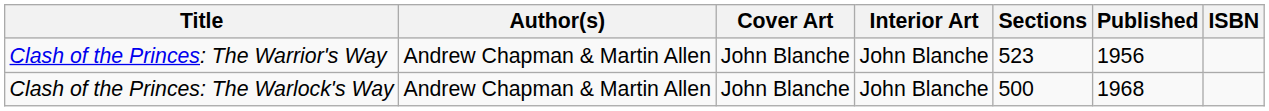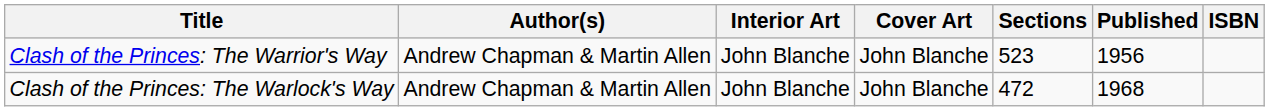columns swapped: Cover Art <-> Interior Art
Clash of the Princes: The Warlock's Way | Sections: 500 -> 472
